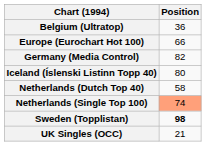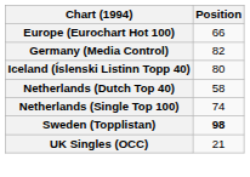- row: Belgium (Ultratop) | 36
Netherlands (Single Top 100) | Position: lightsalmon background -> no background
